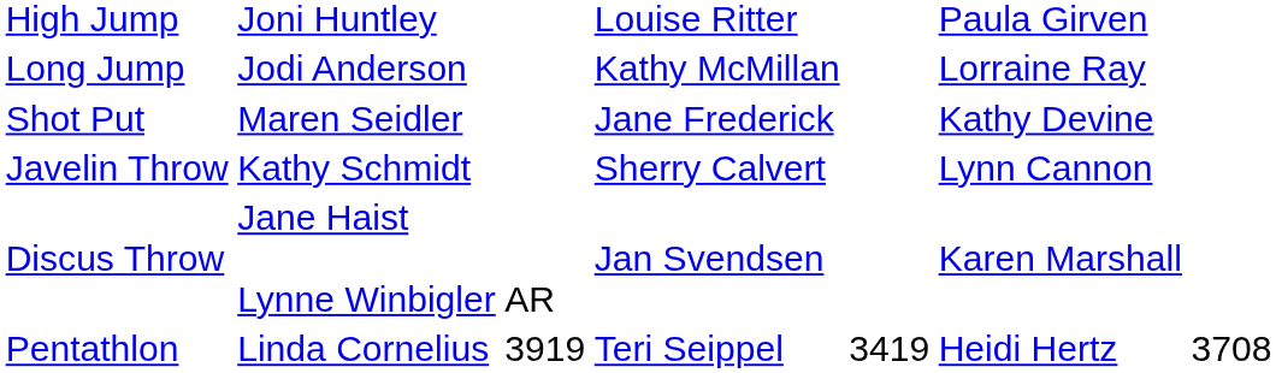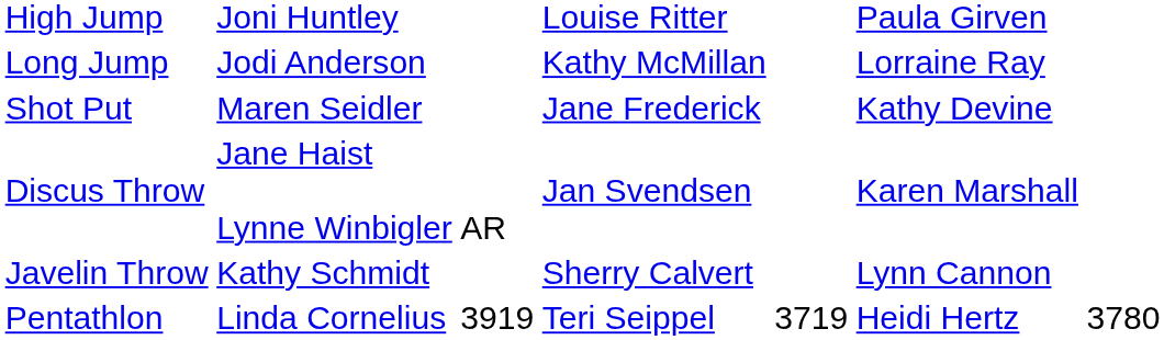rows swapped: Discus Throw <-> Javelin Throw
Pentathlon | column 5: 3419 -> 3719
Pentathlon | column 7: 3708 -> 3780
